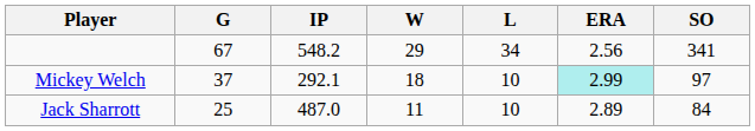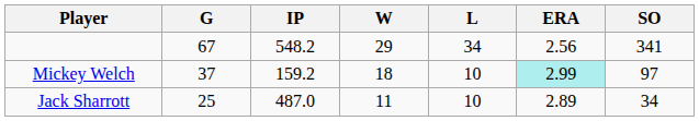Mickey Welch | IP: 292.1 -> 159.2
Jack Sharrott | SO: 84 -> 34
